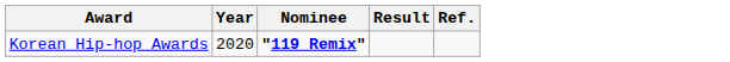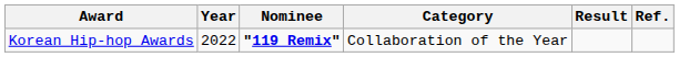+ column: Category | Collaboration of the Year
Korean Hip-hop Awards | Year: 2020 -> 2022
